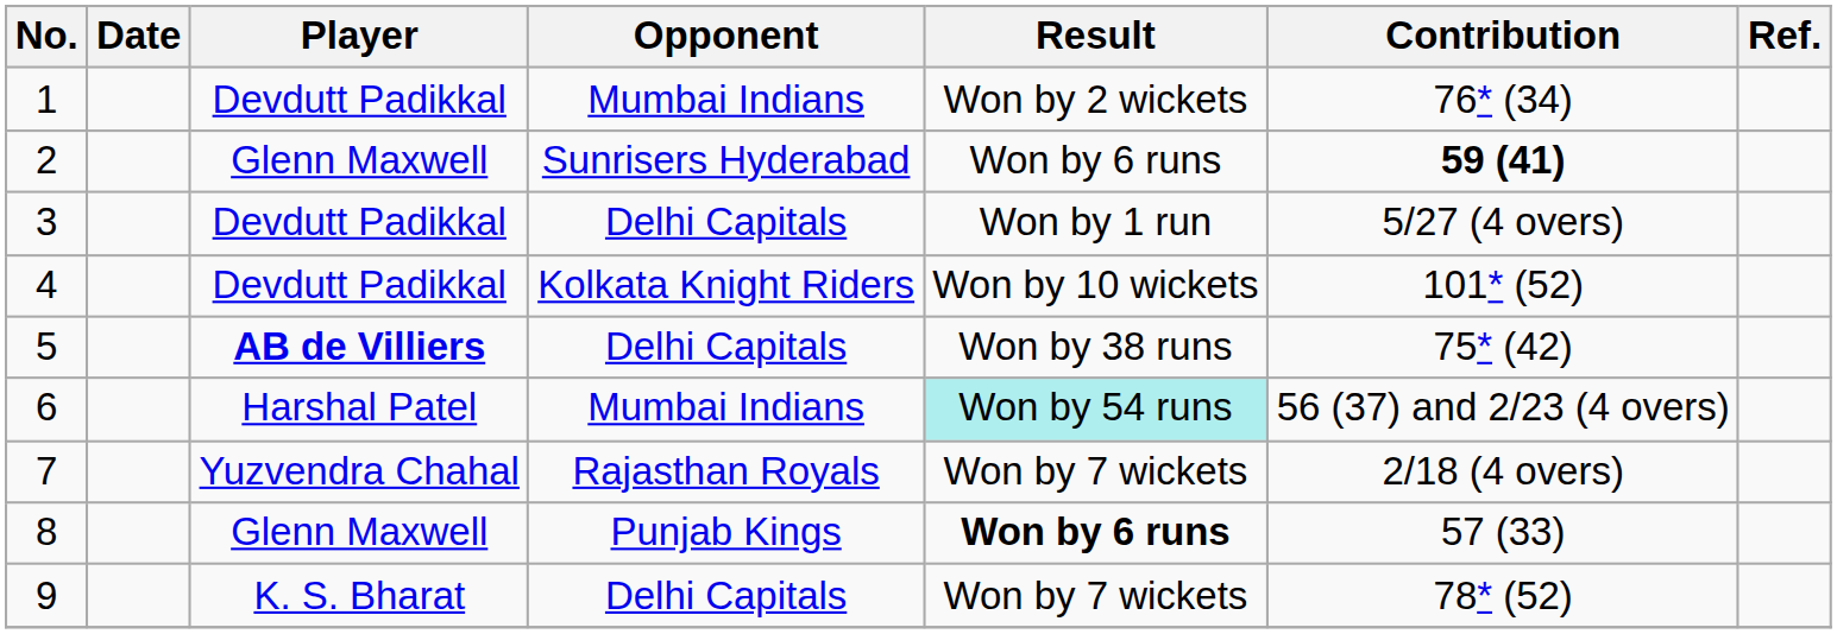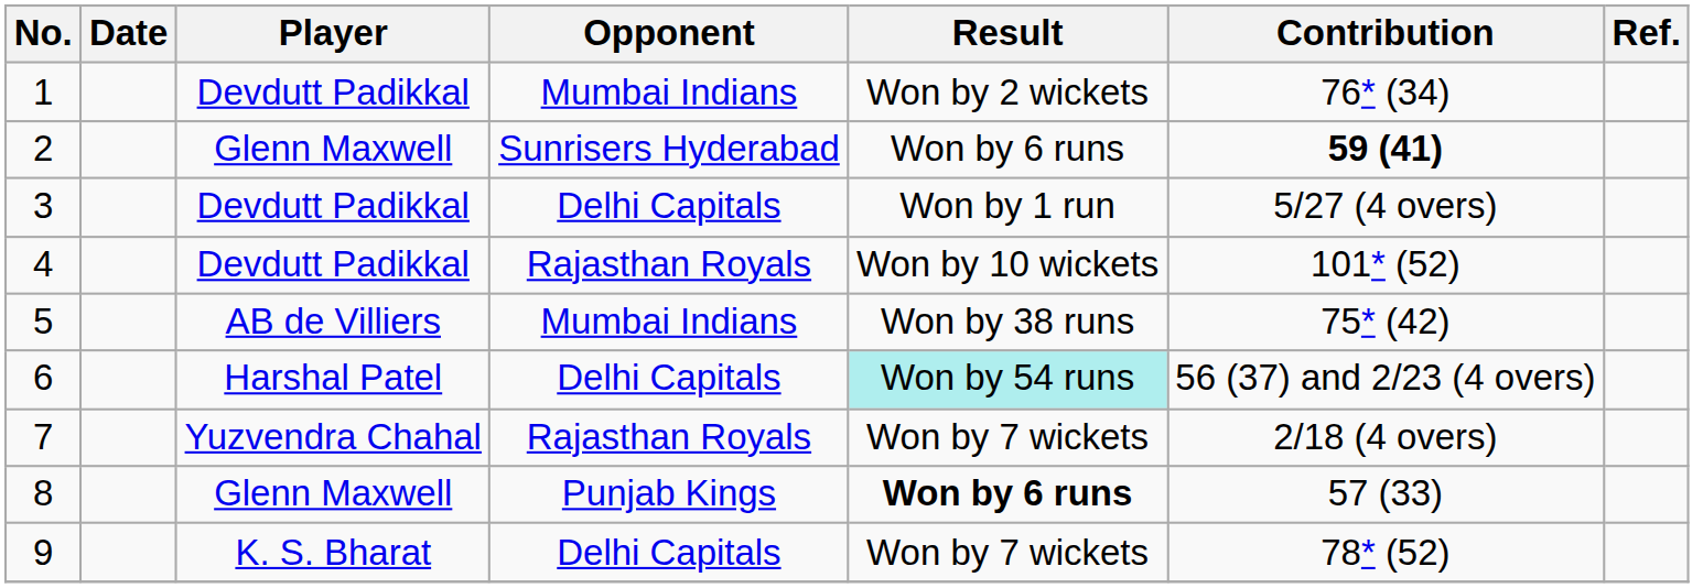4 | Opponent: Kolkata Knight Riders -> Rajasthan Royals
5 | Player: bold -> normal
5 | Opponent: Delhi Capitals -> Mumbai Indians
6 | Opponent: Mumbai Indians -> Delhi Capitals
